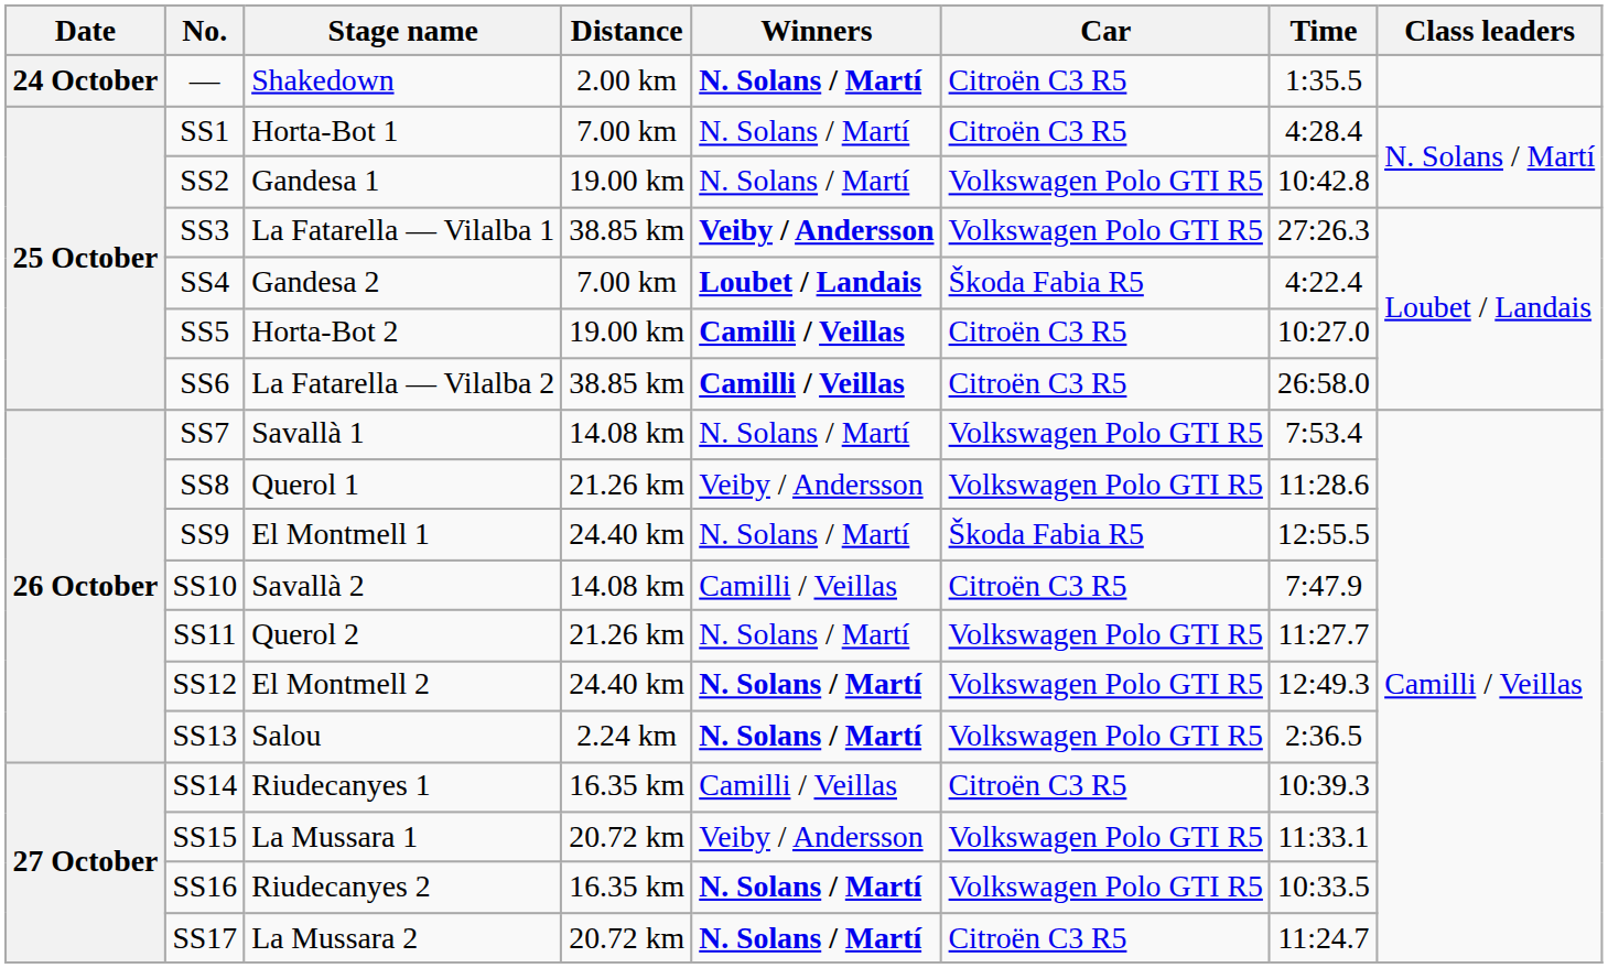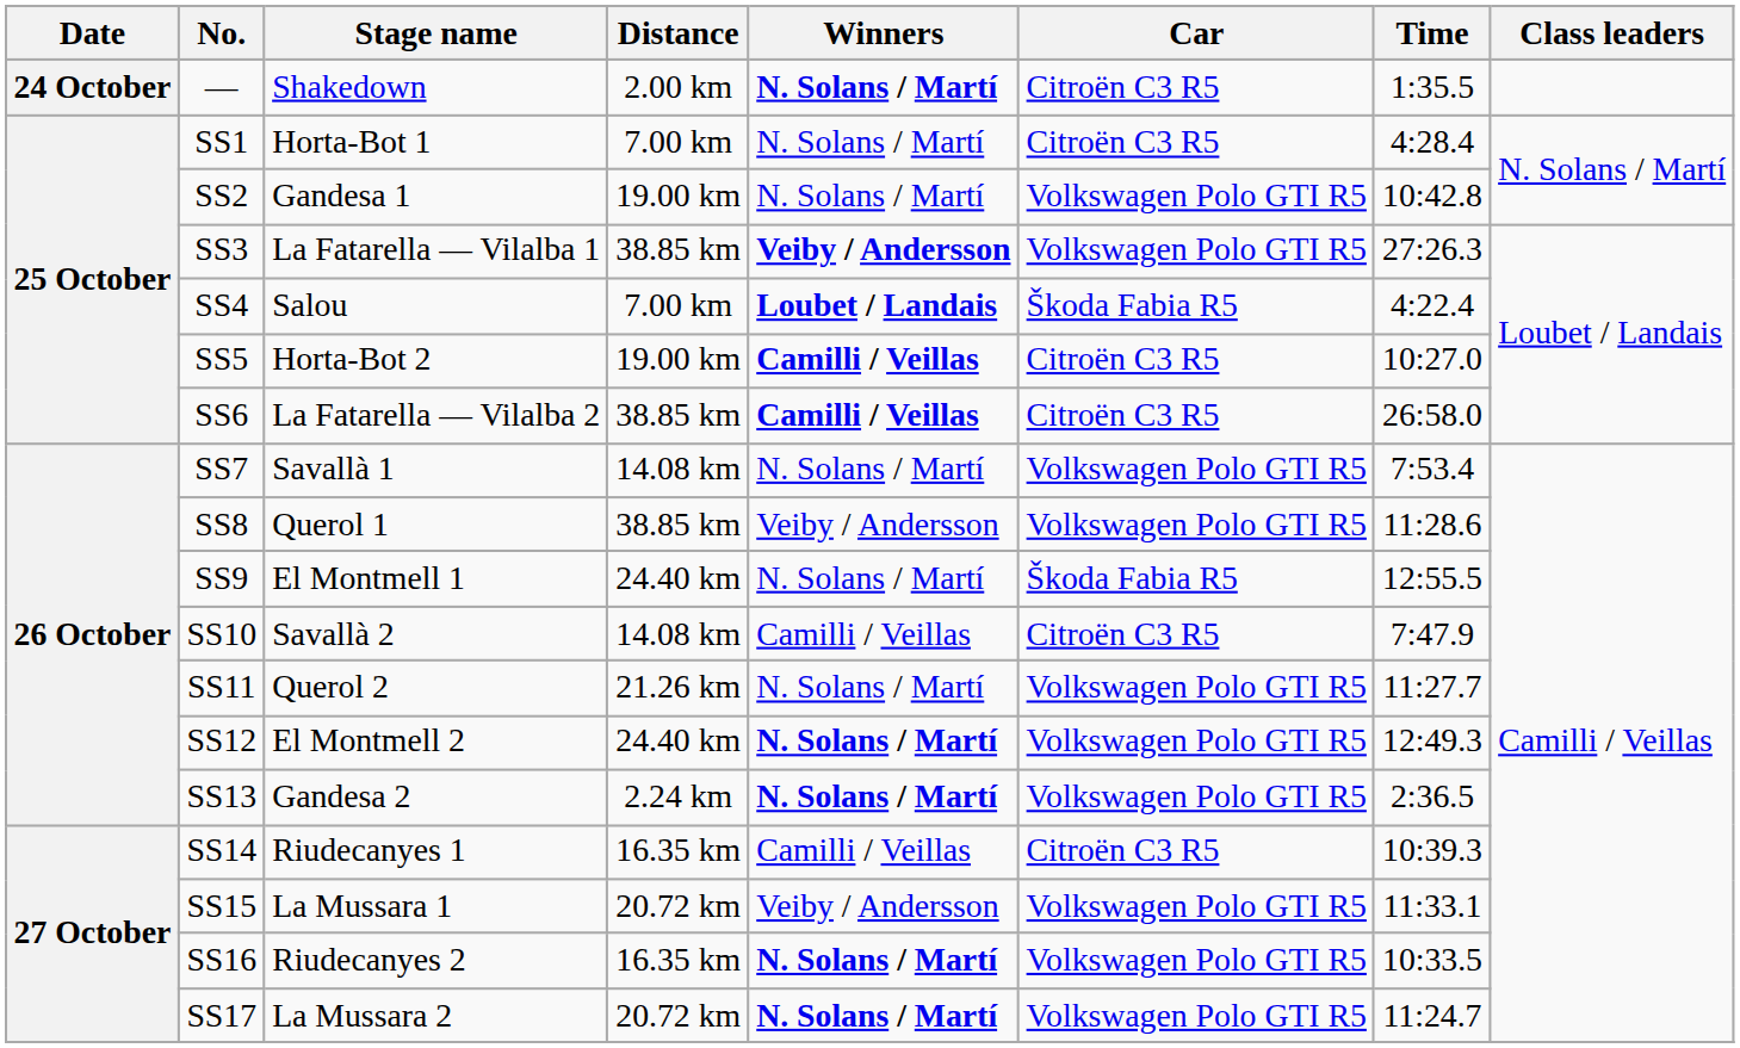SS4 | Stage name: Gandesa 2 -> Salou
SS8 | Distance: 21.26 km -> 38.85 km
SS13 | Stage name: Salou -> Gandesa 2
SS17 | Car: Citroën C3 R5 -> Volkswagen Polo GTI R5
